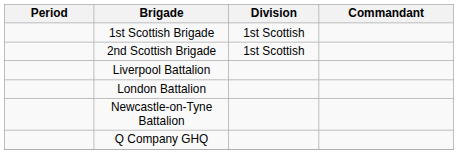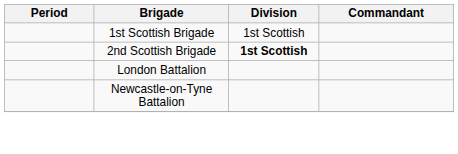2nd Scottish Brigade | Division: normal -> bold
- row: Liverpool Battalion
- row: Q Company GHQ
